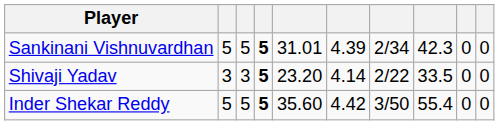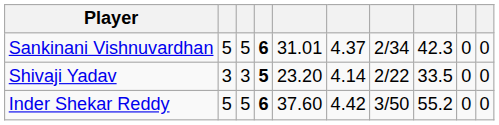Sankinani Vishnuvardhan | column 4: 5 -> 6
Sankinani Vishnuvardhan | column 6: 4.39 -> 4.37
Inder Shekar Reddy | column 4: 5 -> 6
Inder Shekar Reddy | column 5: 35.60 -> 37.60
Inder Shekar Reddy | column 8: 55.4 -> 55.2
